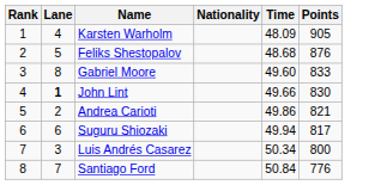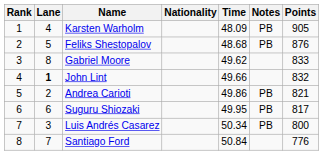+ column: Notes | PB | PB | PB | PB | PB
Gabriel Moore | Time: 49.60 -> 49.62
John Lint | Points: 830 -> 832
Suguru Shiozaki | Time: 49.94 -> 49.95
